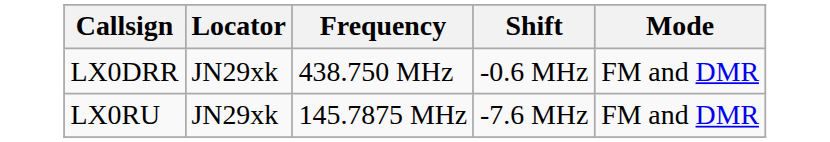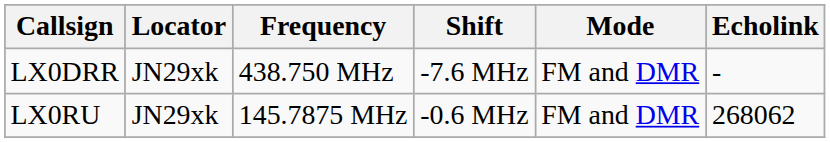+ column: Echolink | - | 268062
LX0DRR | Shift: -0.6 MHz -> -7.6 MHz
LX0RU | Shift: -7.6 MHz -> -0.6 MHz
